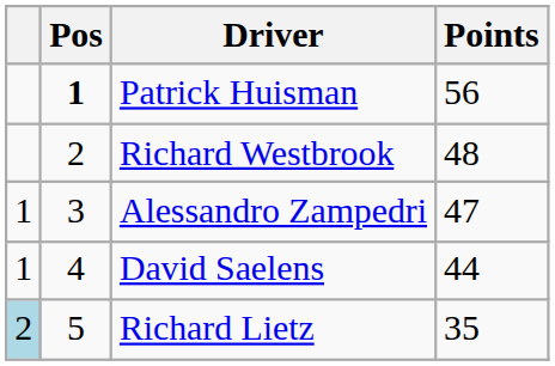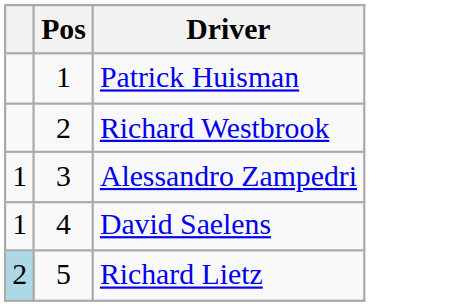- column: Points | 56 | 48 | 47 | 44 | 35
Patrick Huisman | Pos: bold -> normal
